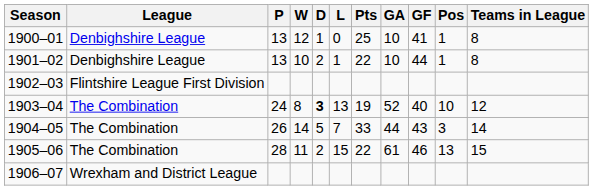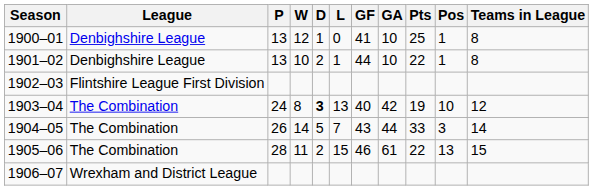columns swapped: GF <-> Pts
1903–04 | GA: 52 -> 42
